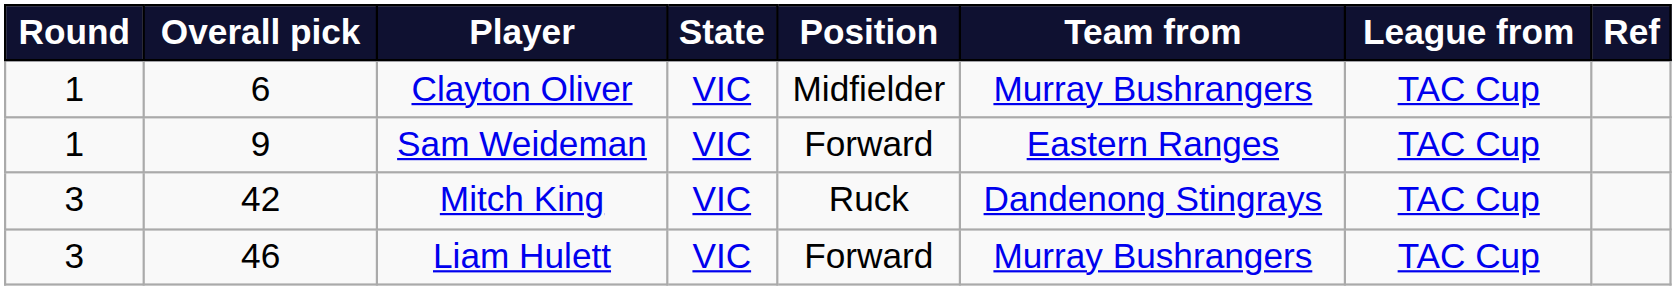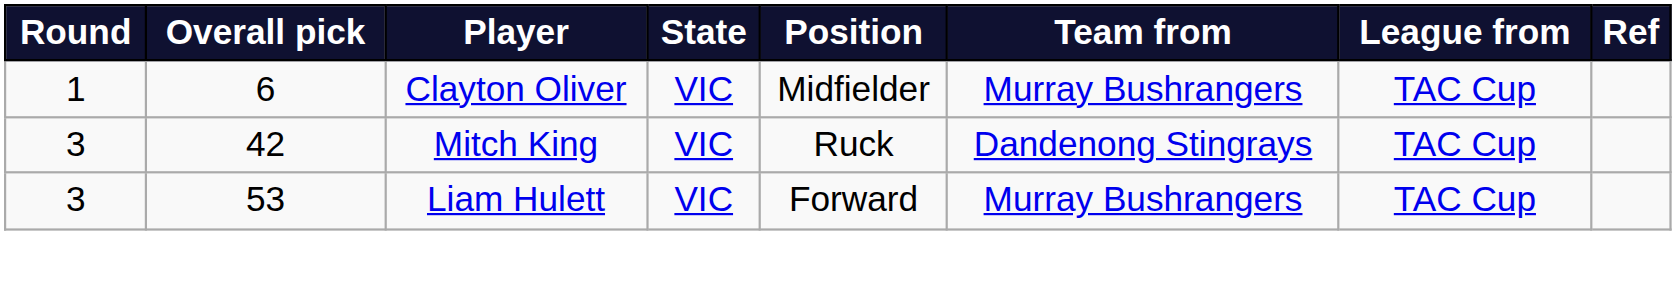- row: 1 | 9 | Sam Weideman | VIC | Forward | Eastern Ranges | TAC Cup
Liam Hulett | Overall pick: 46 -> 53
